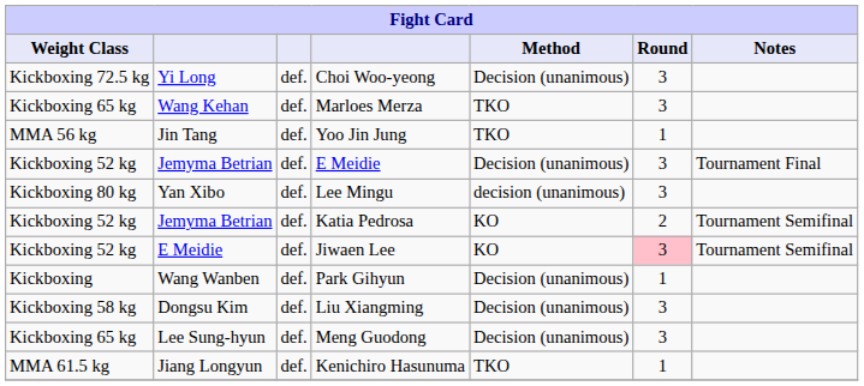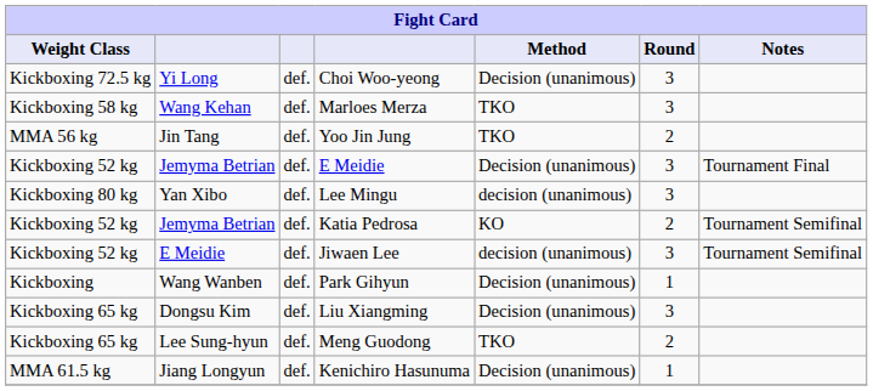Marloes Merza | Weight Class: Kickboxing 65 kg -> Kickboxing 58 kg
Yoo Jin Jung | Round: 1 -> 2
Jiwaen Lee | Method: KO -> decision (unanimous)
Jiwaen Lee | Round: pink background -> no background
Liu Xiangming | Weight Class: Kickboxing 58 kg -> Kickboxing 65 kg
Meng Guodong | Method: Decision (unanimous) -> TKO
Meng Guodong | Round: 3 -> 2
Kenichiro Hasunuma | Method: TKO -> Decision (unanimous)
